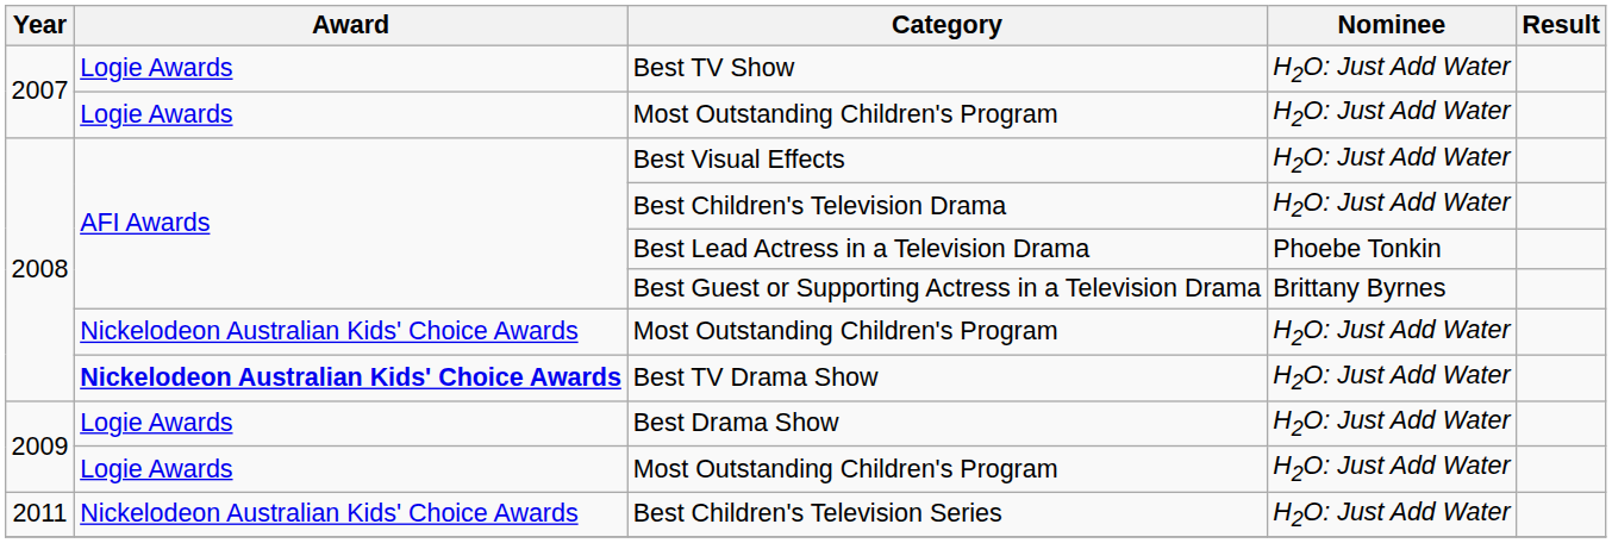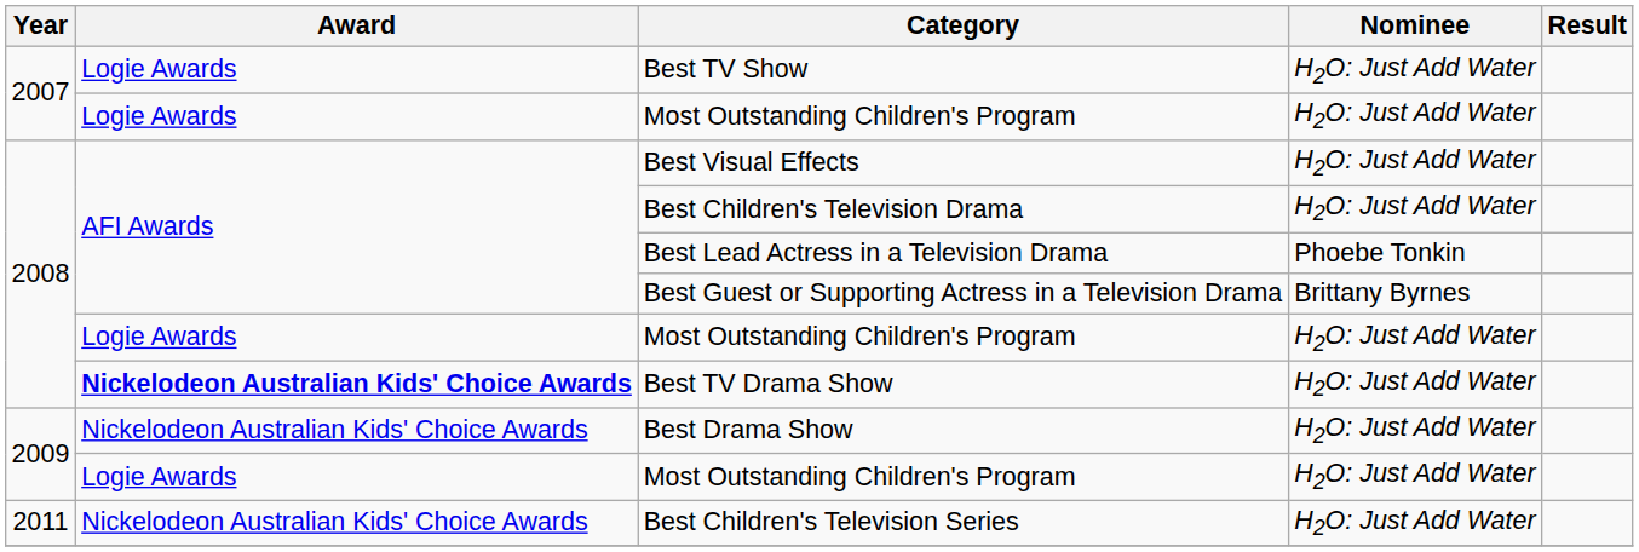2008 / Most Outstanding Children's Program | Award: Nickelodeon Australian Kids' Choice Awards -> Logie Awards
Best Drama Show | Award: Logie Awards -> Nickelodeon Australian Kids' Choice Awards
